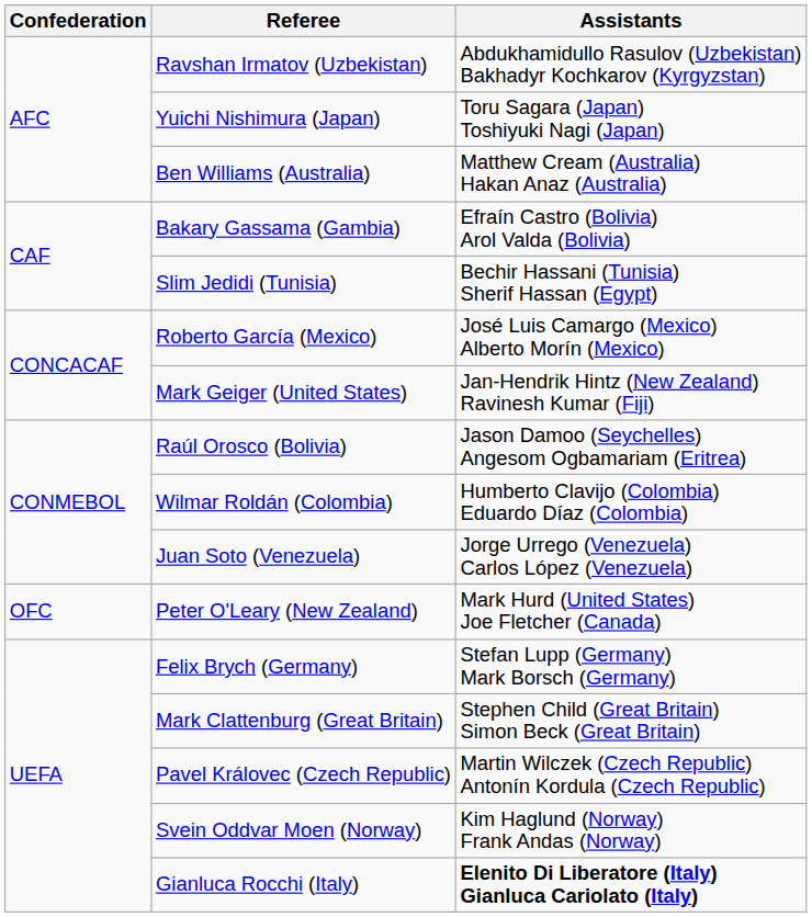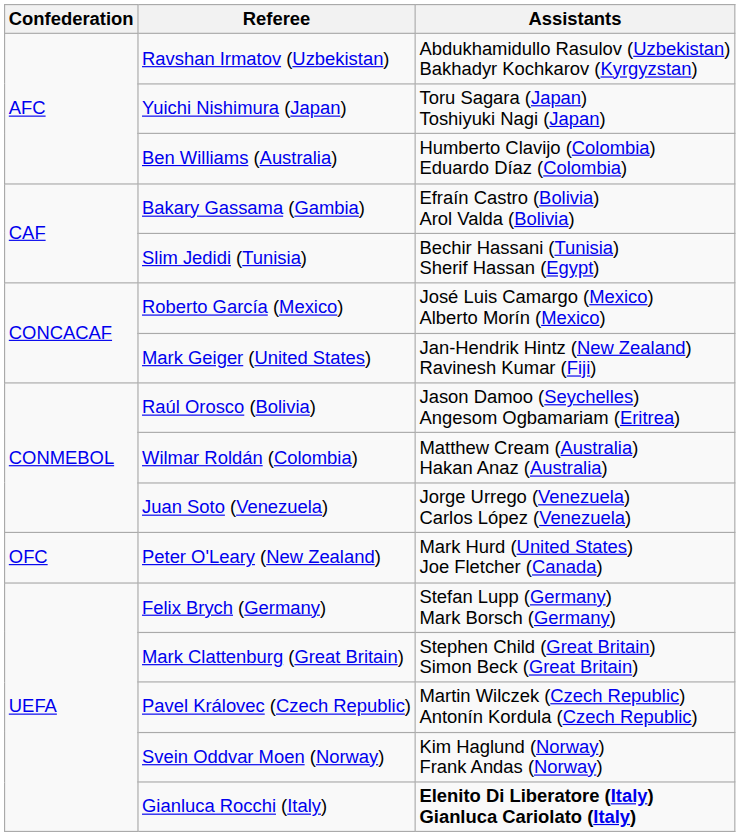Ben Williams (Australia) | Assistants: Matthew Cream (Australia) Hakan Anaz (Australia) -> Humberto Clavijo (Colombia) Eduardo Díaz (Colombia)
Wilmar Roldán (Colombia) | Assistants: Humberto Clavijo (Colombia) Eduardo Díaz (Colombia) -> Matthew Cream (Australia) Hakan Anaz (Australia)
